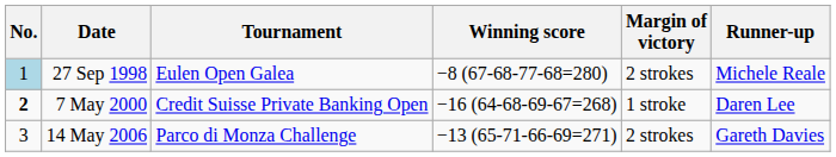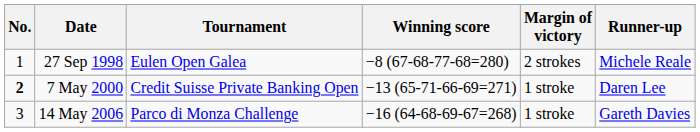27 Sep 1998 | No.: lightblue background -> no background
7 May 2000 | Winning score: −16 (64-68-69-67=268) -> −13 (65-71-66-69=271)
14 May 2006 | Winning score: −13 (65-71-66-69=271) -> −16 (64-68-69-67=268)
14 May 2006 | Margin of victory: 2 strokes -> 1 stroke
